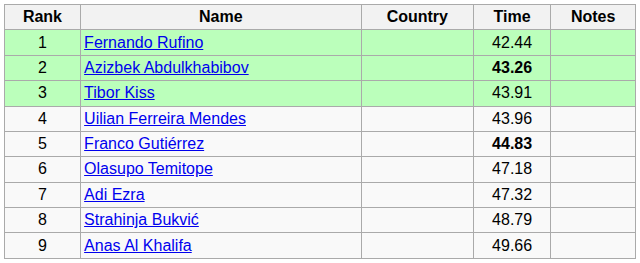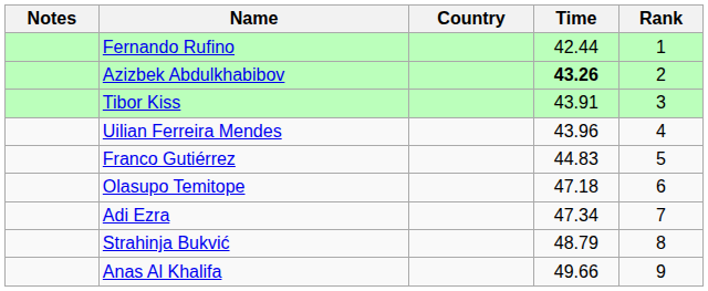columns swapped: Rank <-> Notes
Franco Gutiérrez | Time: bold -> normal
Adi Ezra | Time: 47.32 -> 47.34
